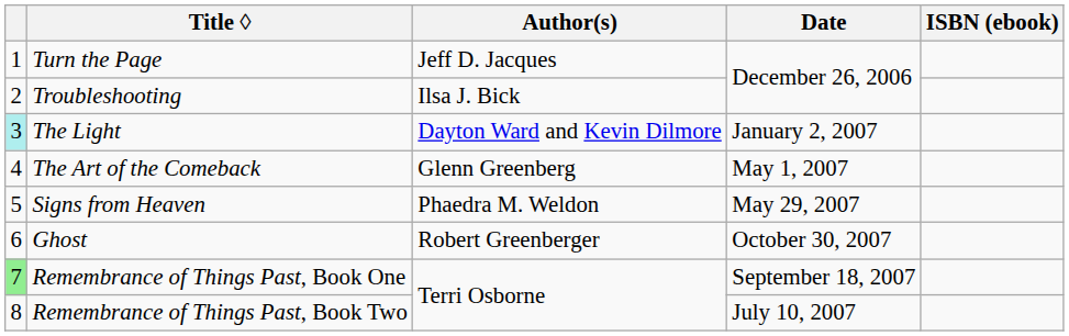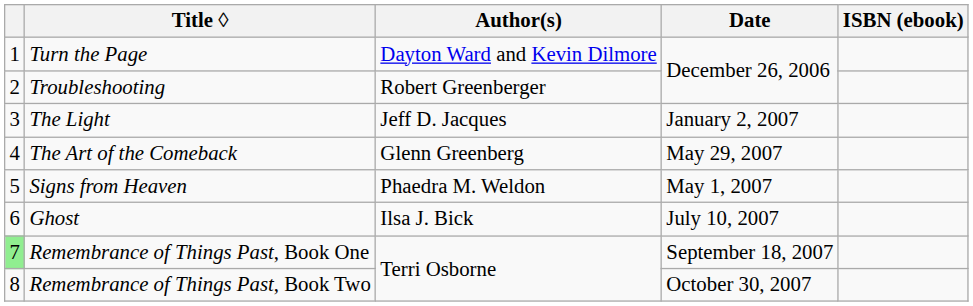Turn the Page | Author(s): Jeff D. Jacques -> Dayton Ward and Kevin Dilmore
Troubleshooting | Author(s): Ilsa J. Bick -> Robert Greenberger
The Light | column 1: paleturquoise background -> no background
The Light | Author(s): Dayton Ward and Kevin Dilmore -> Jeff D. Jacques
The Art of the Comeback | Date: May 1, 2007 -> May 29, 2007
Signs from Heaven | Date: May 29, 2007 -> May 1, 2007
Ghost | Author(s): Robert Greenberger -> Ilsa J. Bick
Ghost | Date: October 30, 2007 -> July 10, 2007
Remembrance of Things Past, Book Two | Date: July 10, 2007 -> October 30, 2007
